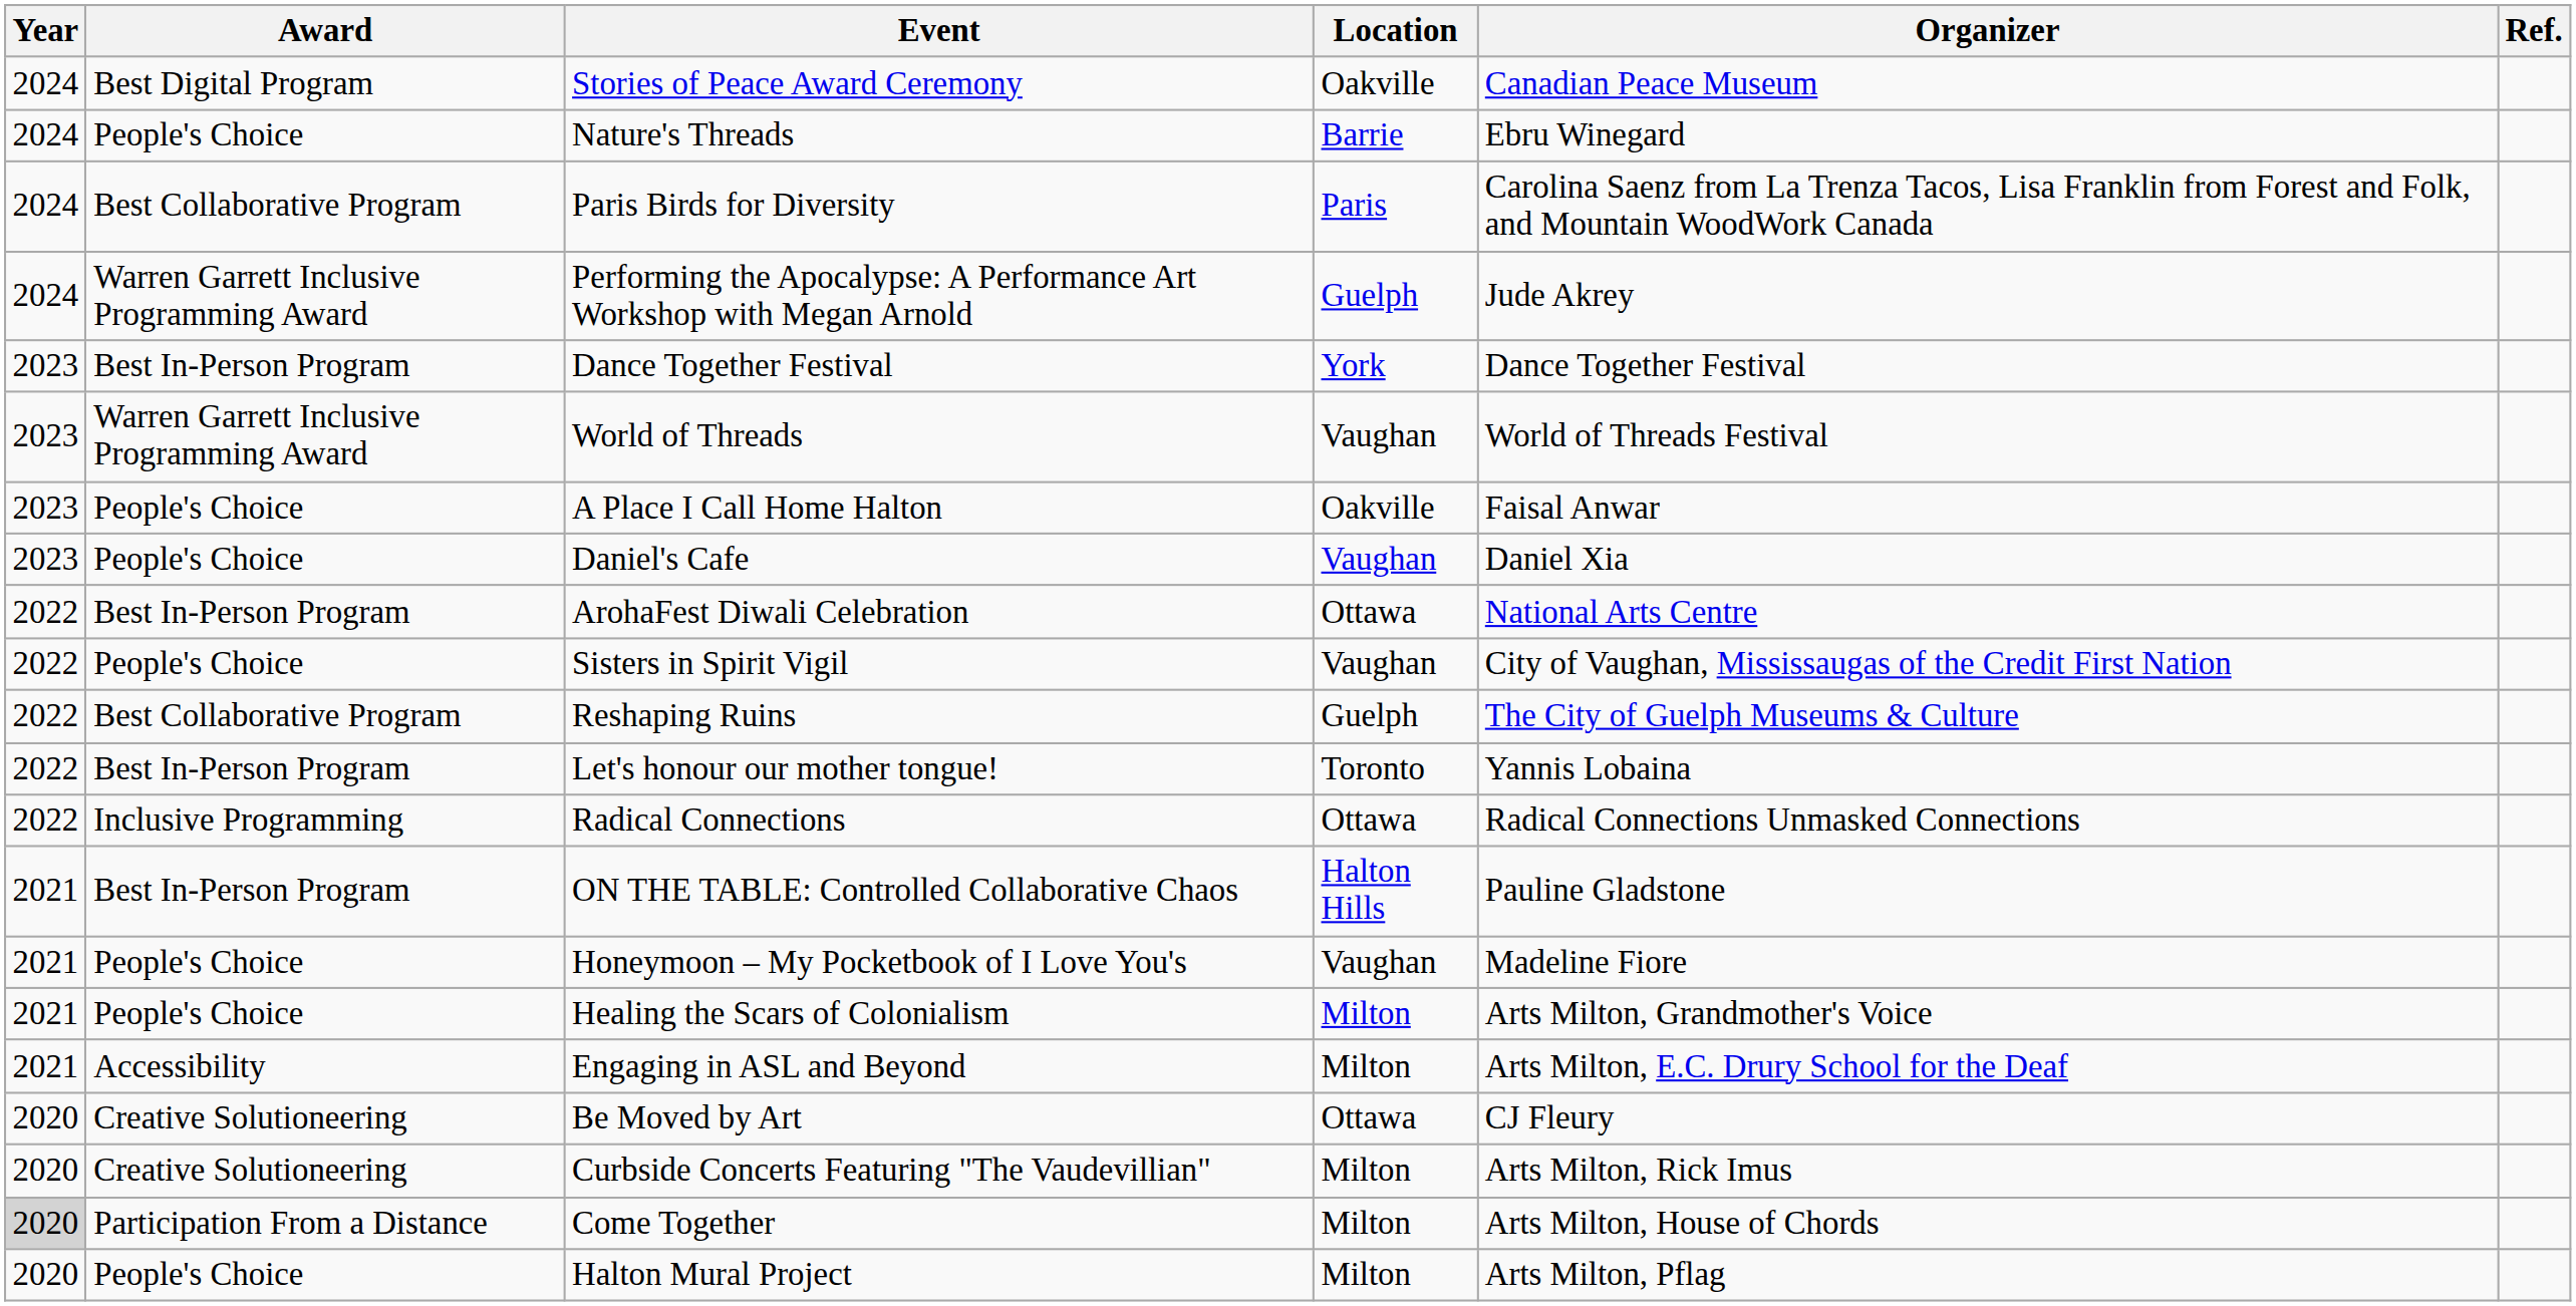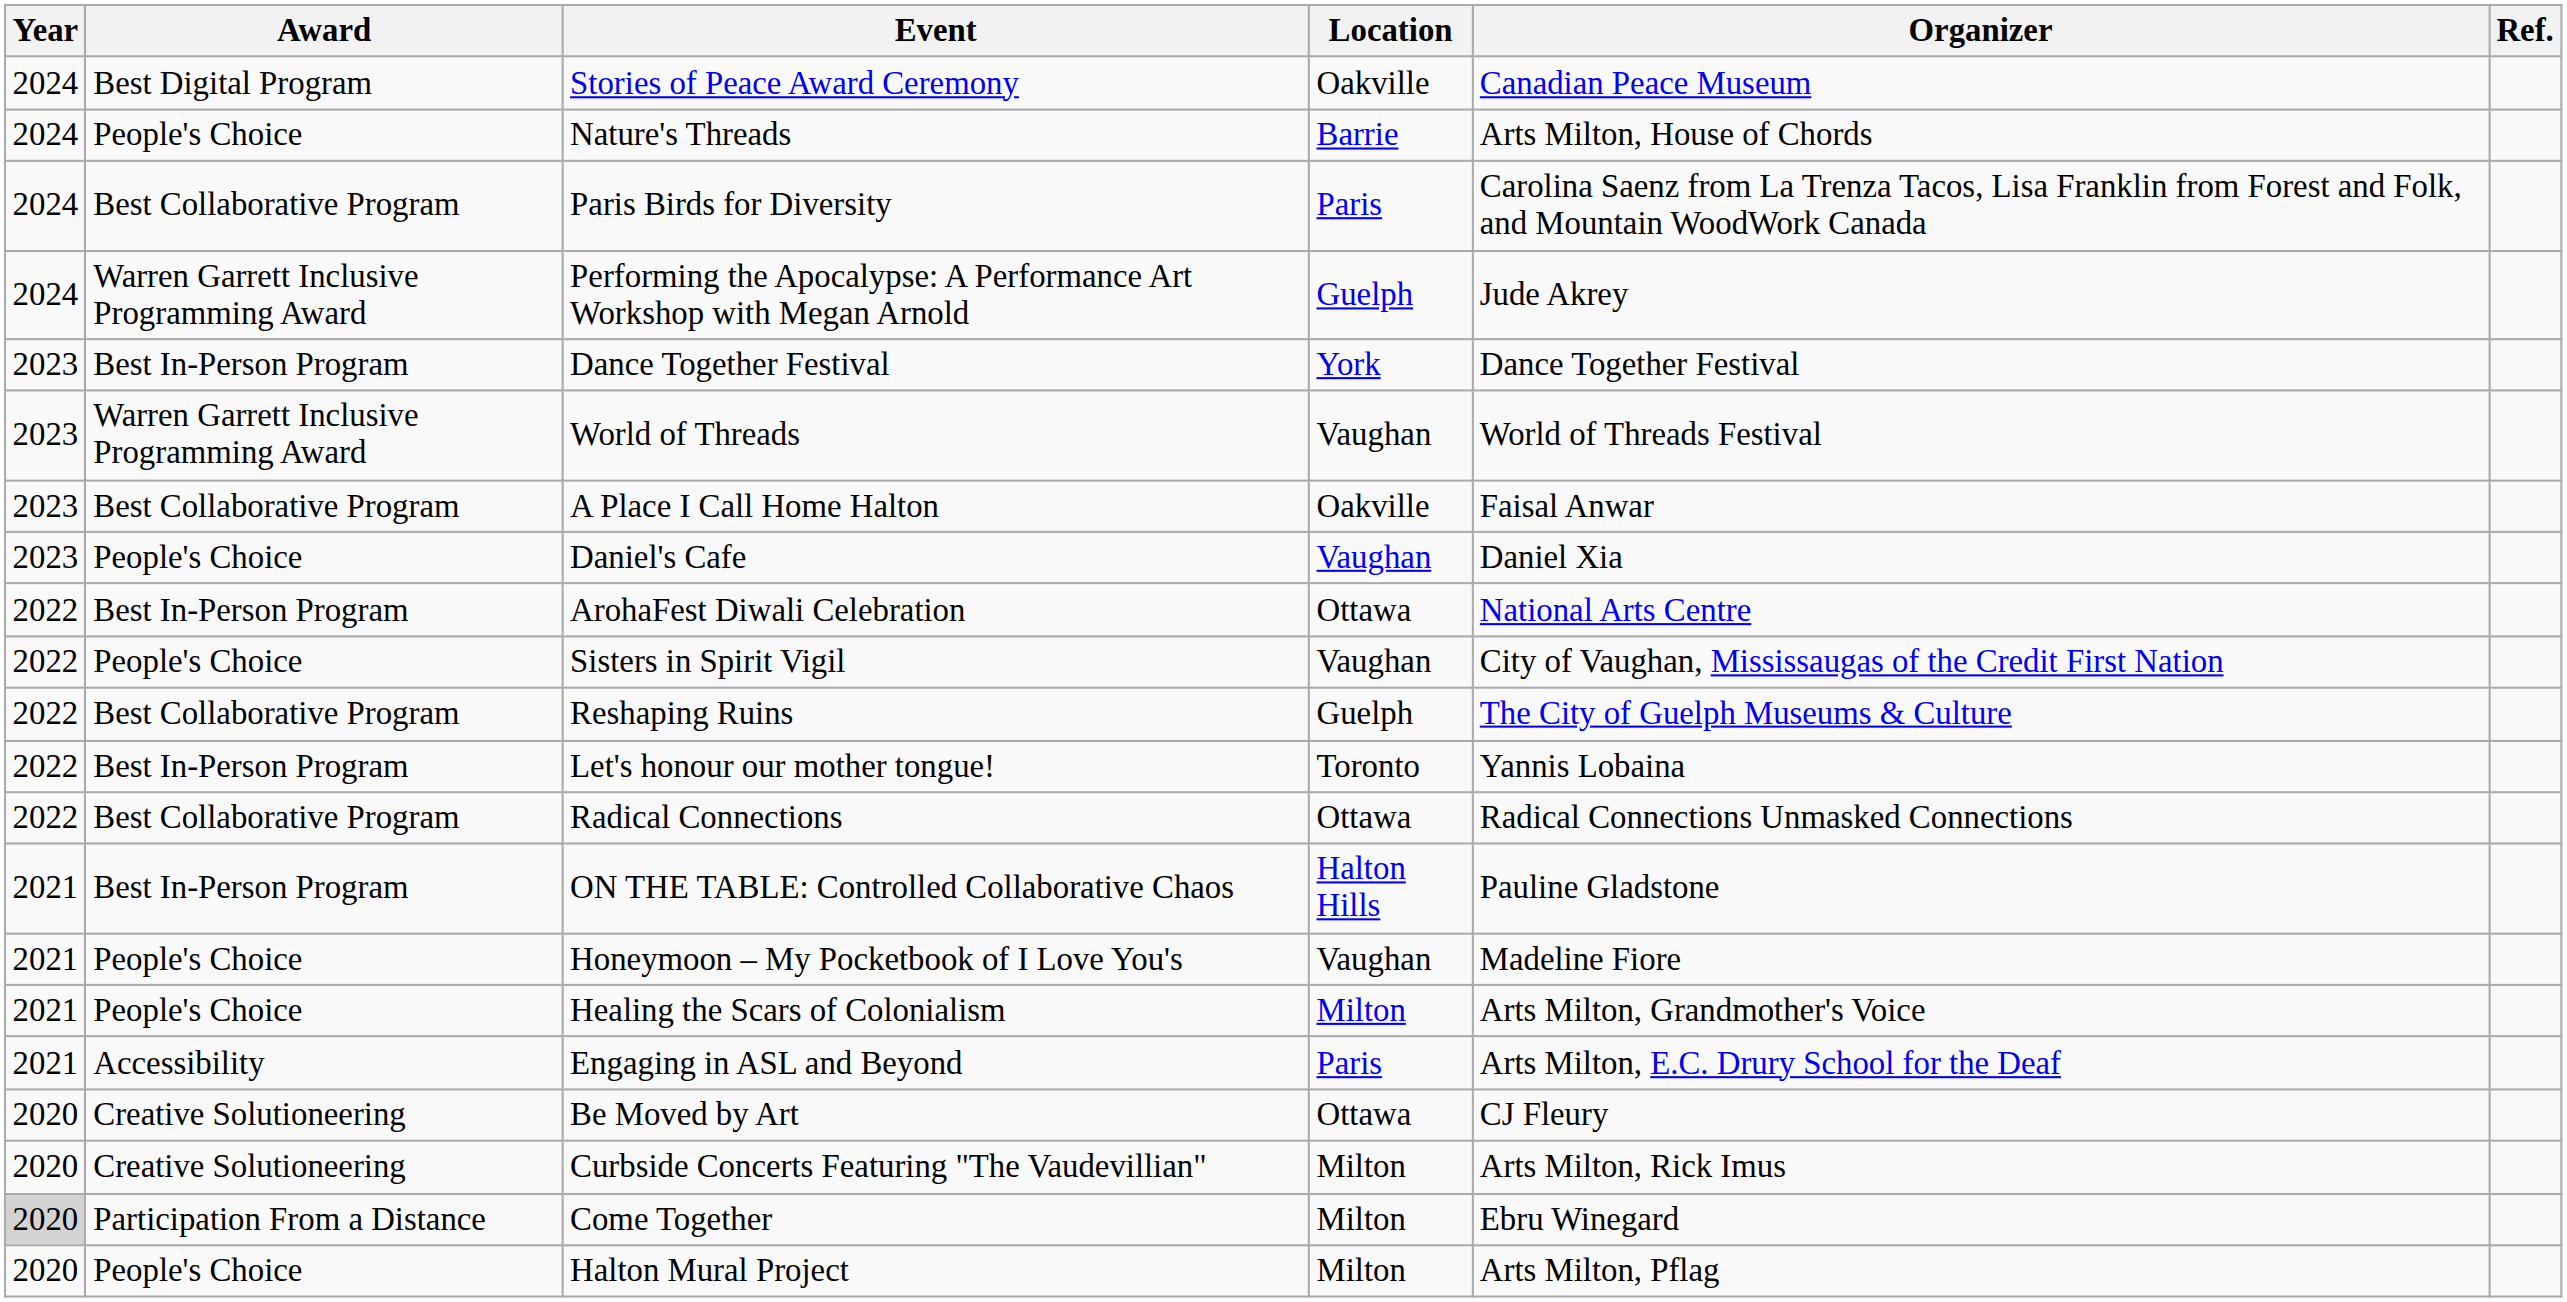Nature's Threads | Organizer: Ebru Winegard -> Arts Milton, House of Chords
A Place I Call Home Halton | Award: People's Choice -> Best Collaborative Program
Radical Connections | Award: Inclusive Programming -> Best Collaborative Program
Engaging in ASL and Beyond | Location: Milton -> Paris
Come Together | Organizer: Arts Milton, House of Chords -> Ebru Winegard
